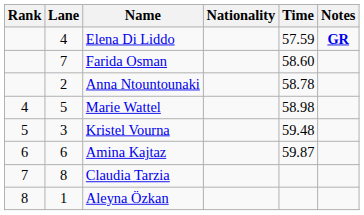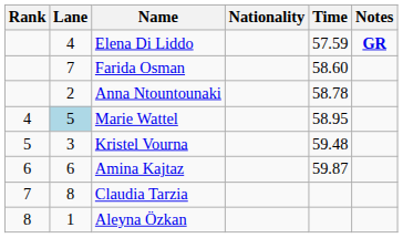Marie Wattel | Lane: no background -> lightblue background
Marie Wattel | Time: 58.98 -> 58.95
